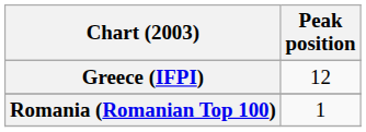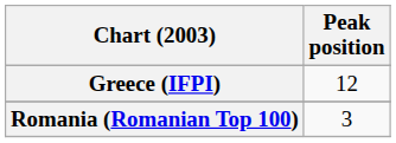Romania (Romanian Top 100) | Peak position: 1 -> 3
